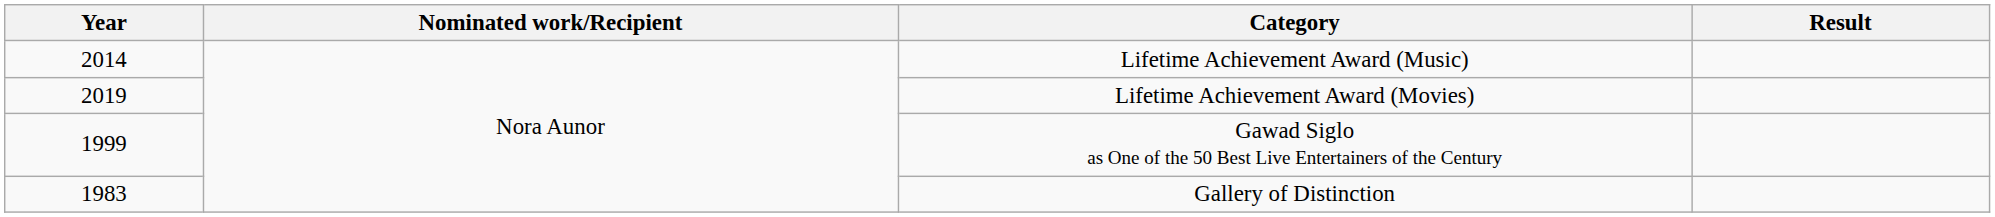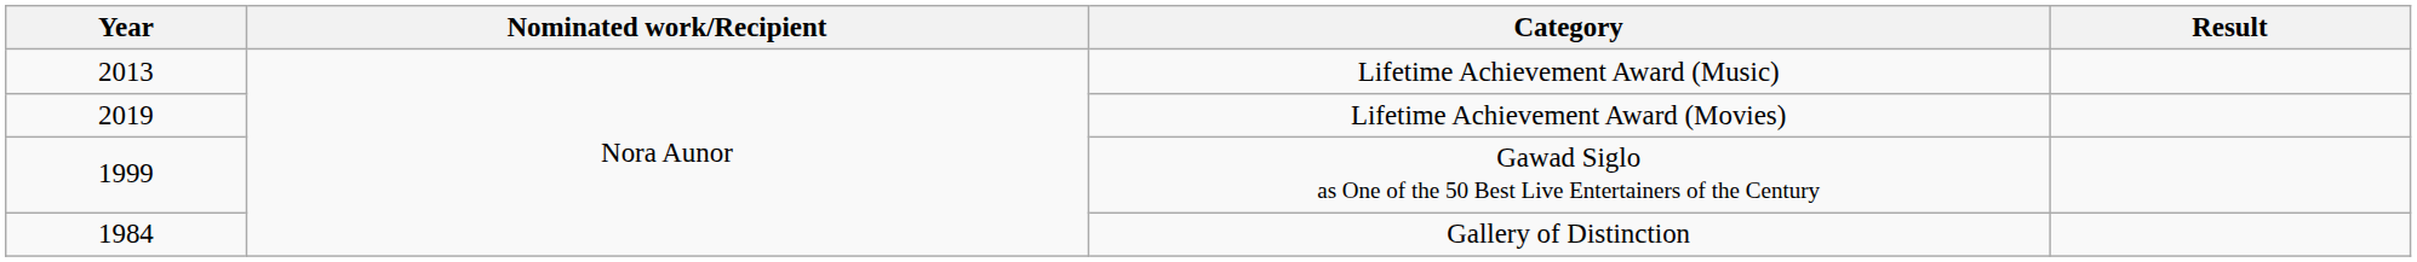Lifetime Achievement Award (Music) | Year: 2014 -> 2013
Gallery of Distinction | Year: 1983 -> 1984
